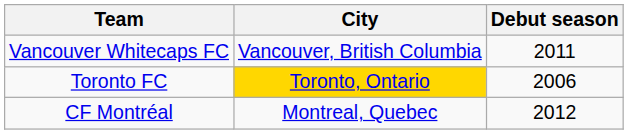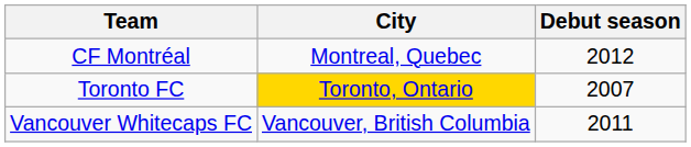rows swapped: CF Montréal <-> Vancouver Whitecaps FC
Toronto FC | Debut season: 2006 -> 2007
